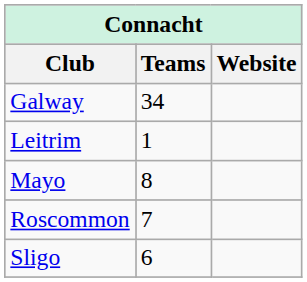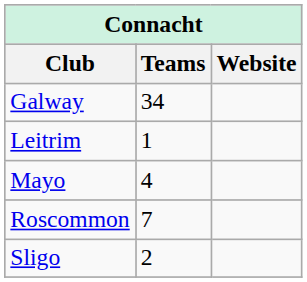Mayo | Teams: 8 -> 4
Sligo | Teams: 6 -> 2
